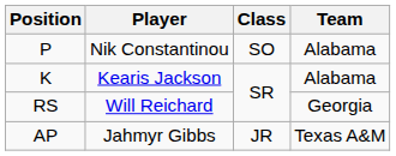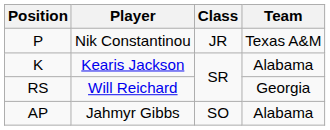P | Class: SO -> JR
P | Team: Alabama -> Texas A&M
AP | Class: JR -> SO
AP | Team: Texas A&M -> Alabama
